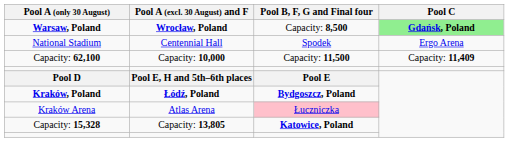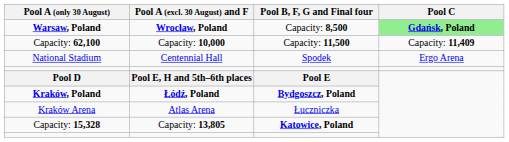rows swapped: National Stadium <-> Capacity: 62,100
Kraków Arena | Pool B, F, G and Final four: pink background -> no background
